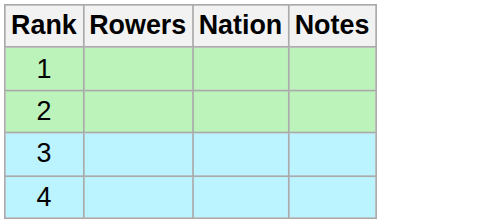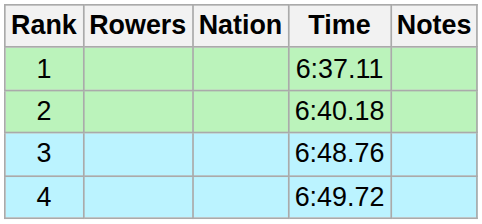+ column: Time | 6:37.11 | 6:40.18 | 6:48.76 | 6:49.72
